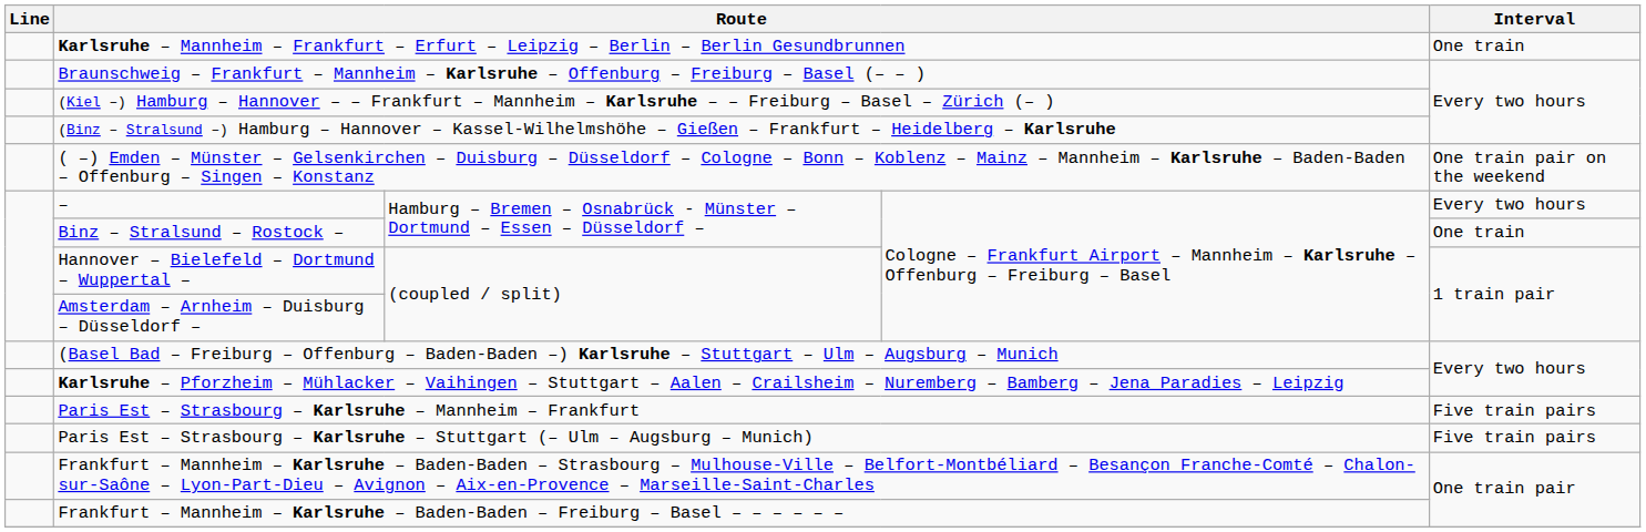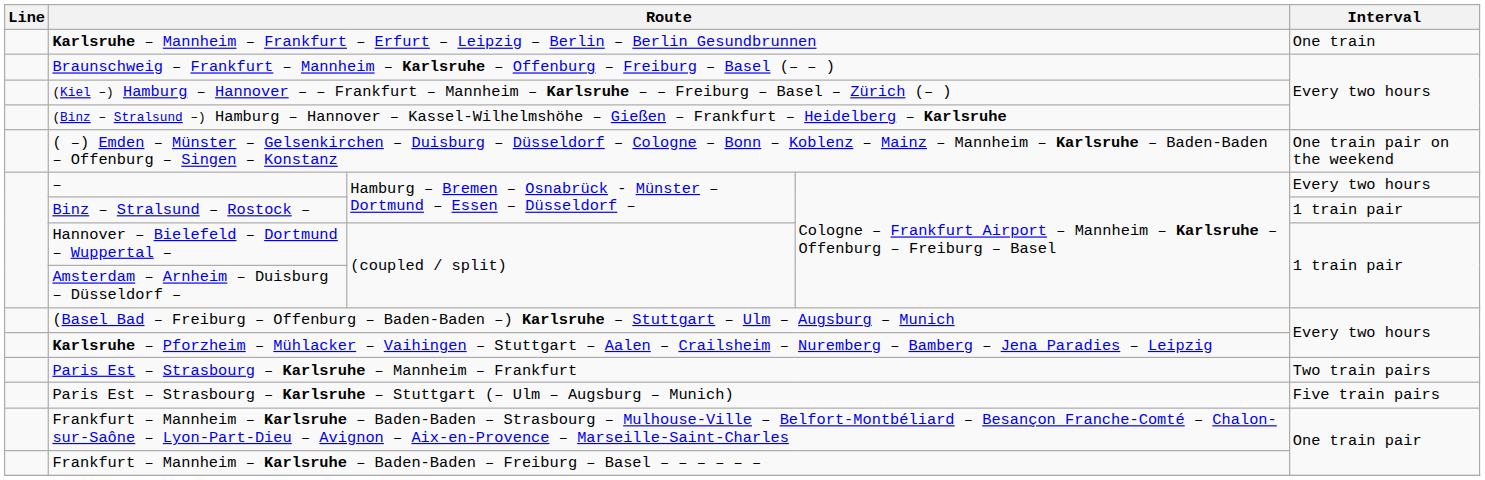Binz – Stralsund – Rostock – | Interval: One train -> 1 train pair
Paris Est – Strasbourg – Karlsruhe – Mannheim – Frankfurt | Interval: Five train pairs -> Two train pairs
